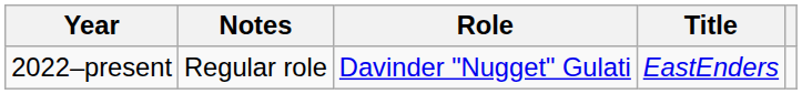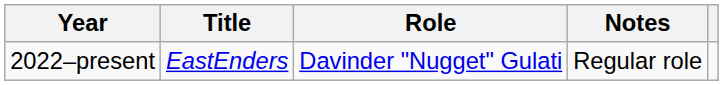columns swapped: Title <-> Notes
